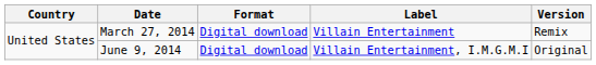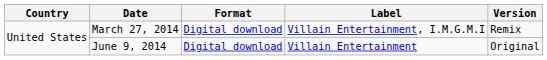March 27, 2014 | Label: Villain Entertainment -> Villain Entertainment, I.M.G.M.I
June 9, 2014 | Label: Villain Entertainment, I.M.G.M.I -> Villain Entertainment
